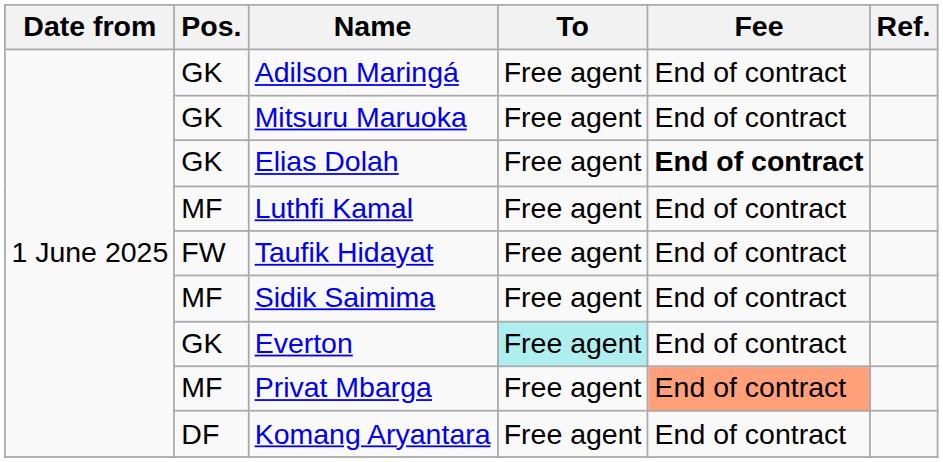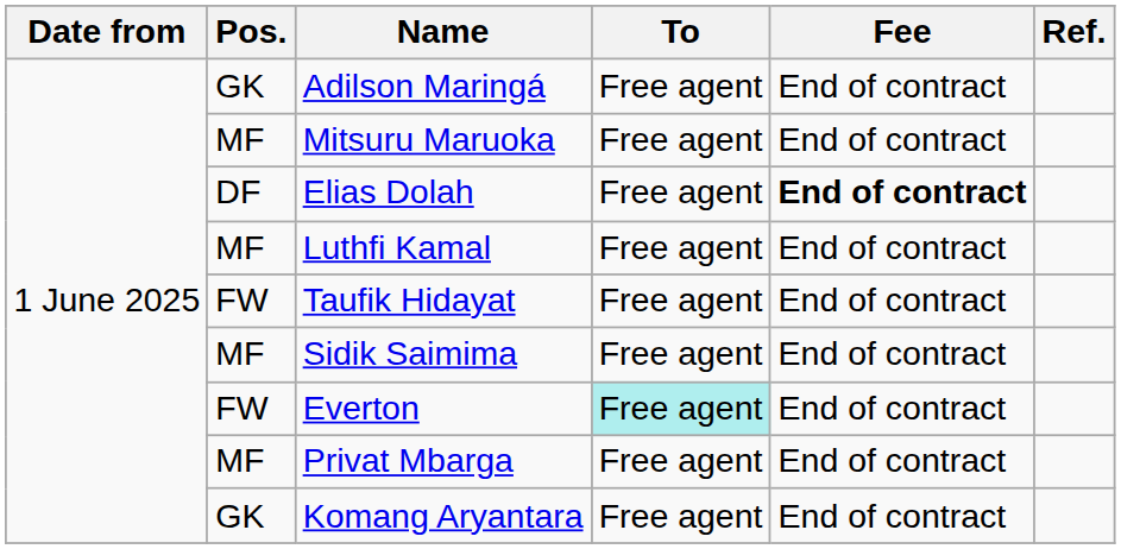Mitsuru Maruoka | Pos.: GK -> MF
Elias Dolah | Pos.: GK -> DF
Everton | Pos.: GK -> FW
Privat Mbarga | Fee: lightsalmon background -> no background
Komang Aryantara | Pos.: DF -> GK
